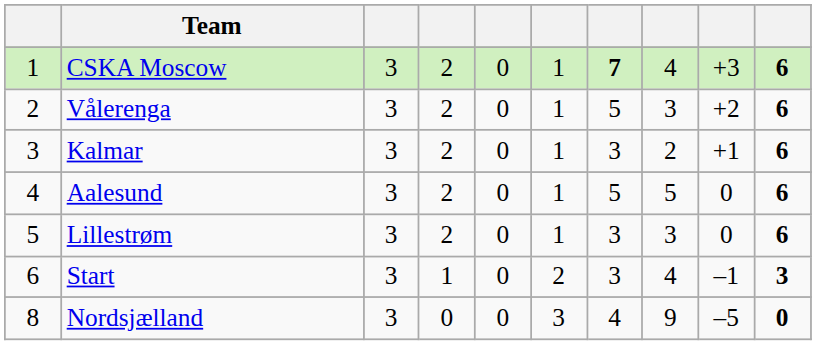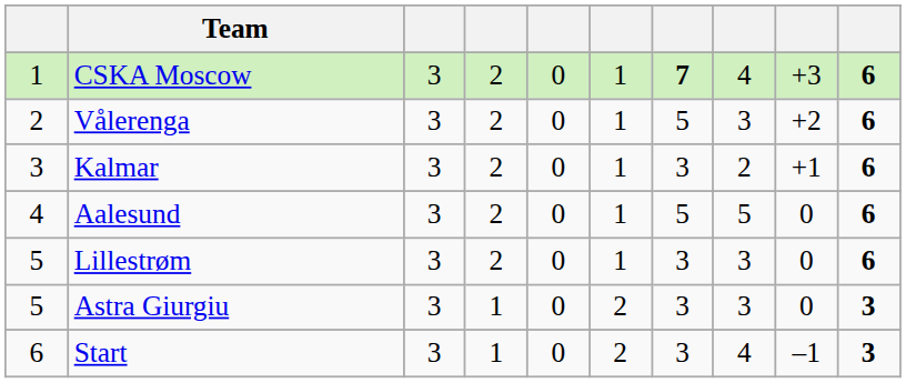+ row: 5 | Astra Giurgiu | 3 | 1 | 0 | 2 | 3 | 3 | 0 | 3
- row: 8 | Nordsjælland | 3 | 0 | 0 | 3 | 4 | 9 | –5 | 0
